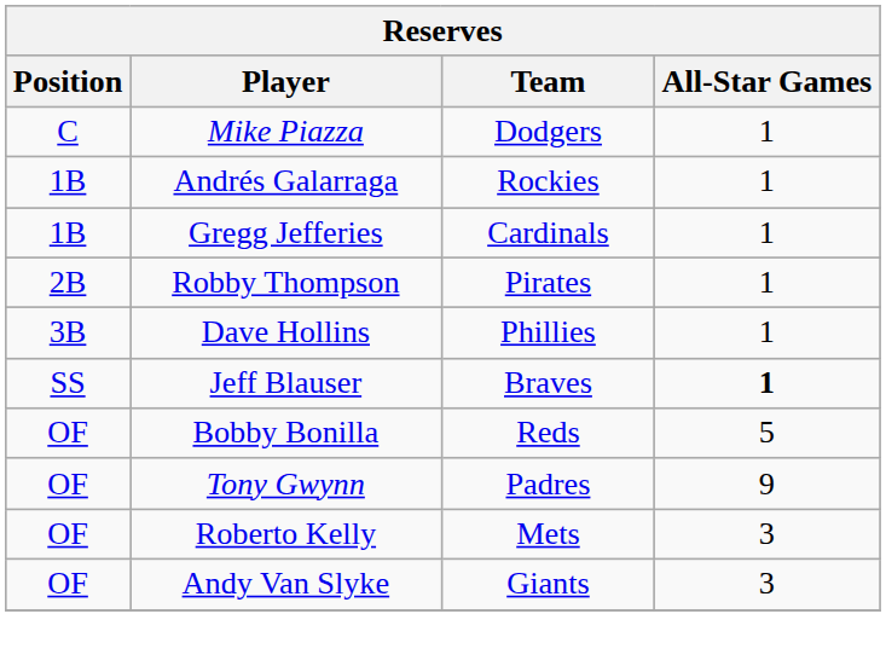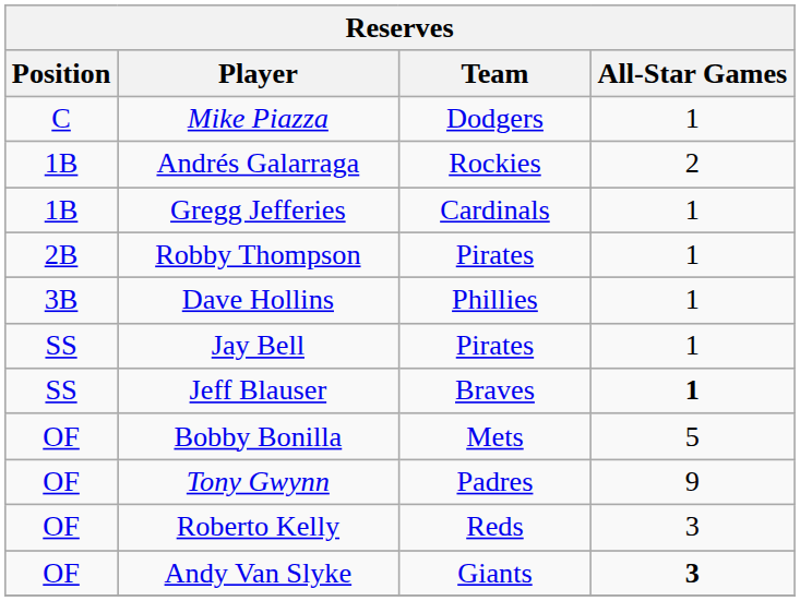Andrés Galarraga | All-Star Games: 1 -> 2
+ row: SS | Jay Bell | Pirates | 1
Bobby Bonilla | Team: Reds -> Mets
Roberto Kelly | Team: Mets -> Reds
Andy Van Slyke | All-Star Games: normal -> bold
